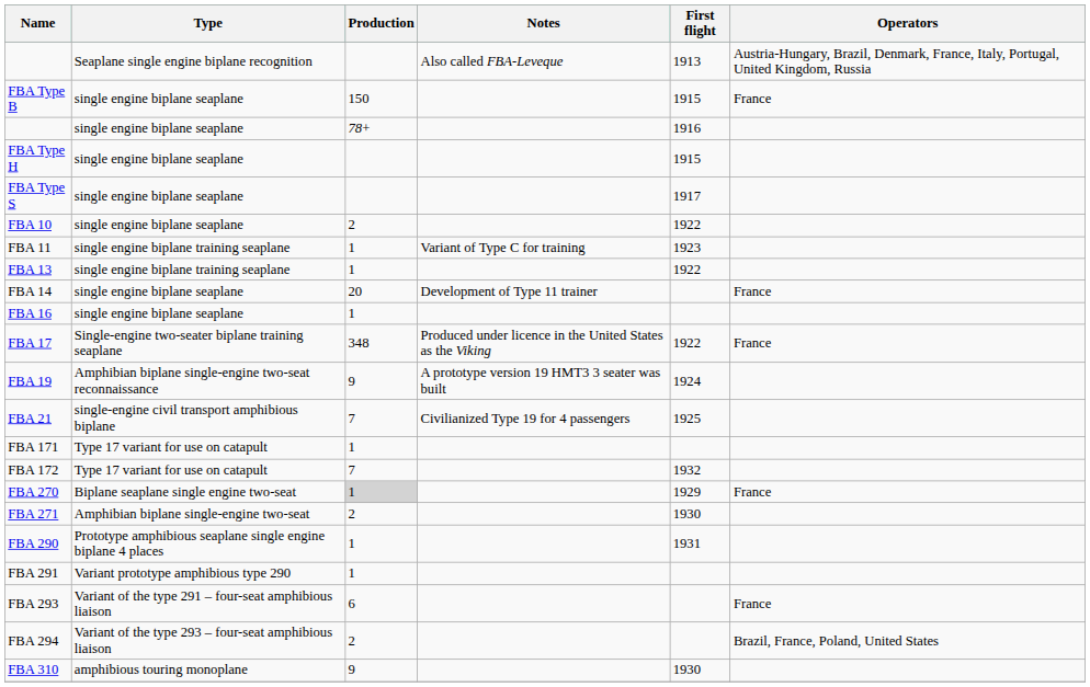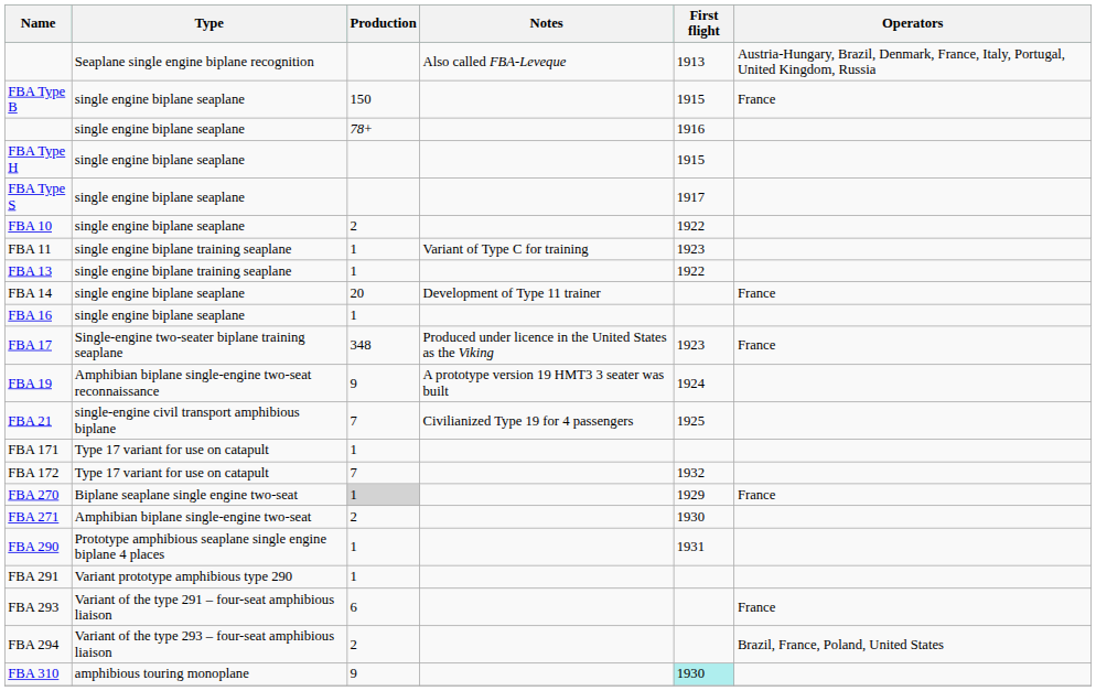FBA 17 | First flight: 1922 -> 1923
FBA 310 | First flight: no background -> paleturquoise background
